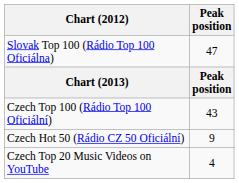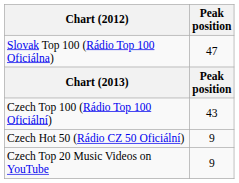Czech Top 20 Music Videos on YouTube | Peak position: 4 -> 9
